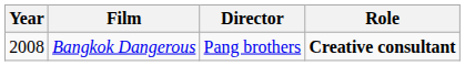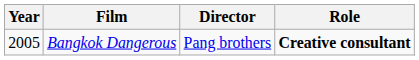Bangkok Dangerous | Year: 2008 -> 2005
